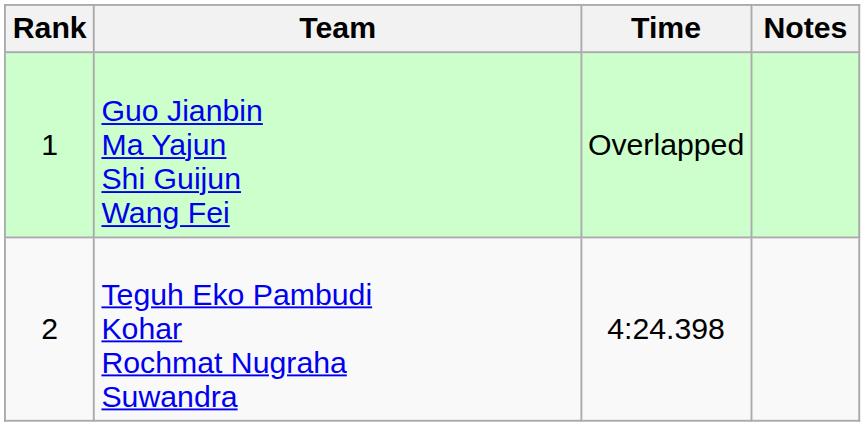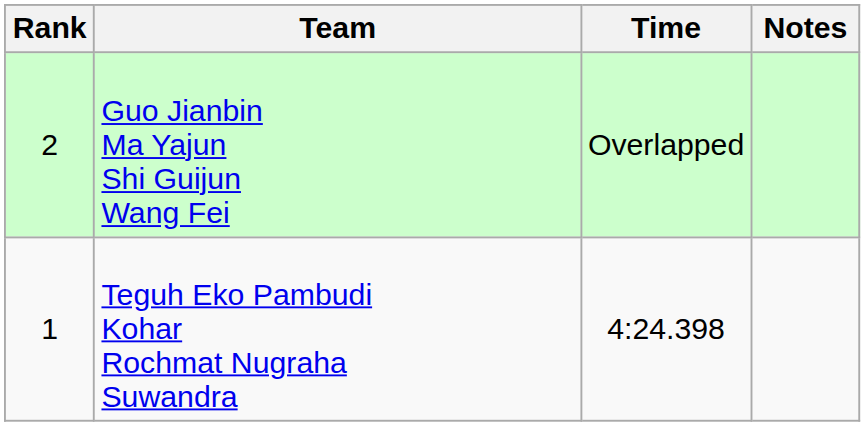Guo Jianbin Ma Yajun Shi Guijun Wang Fei | Rank: 1 -> 2
Teguh Eko Pambudi Kohar Rochmat Nugraha Suwandra | Rank: 2 -> 1
